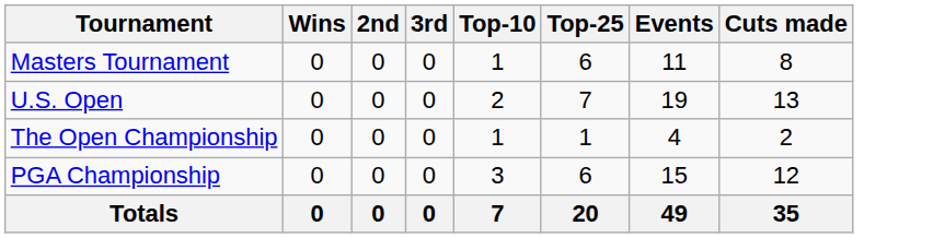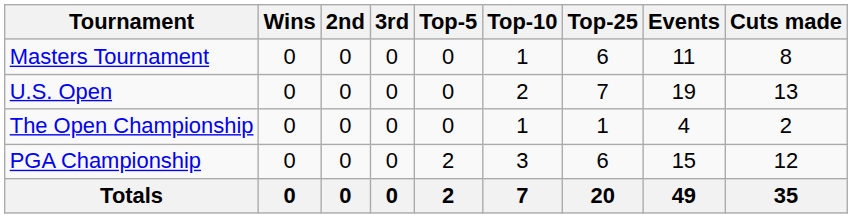+ column: Top-5 | 0 | 0 | 0 | 2 | 2
